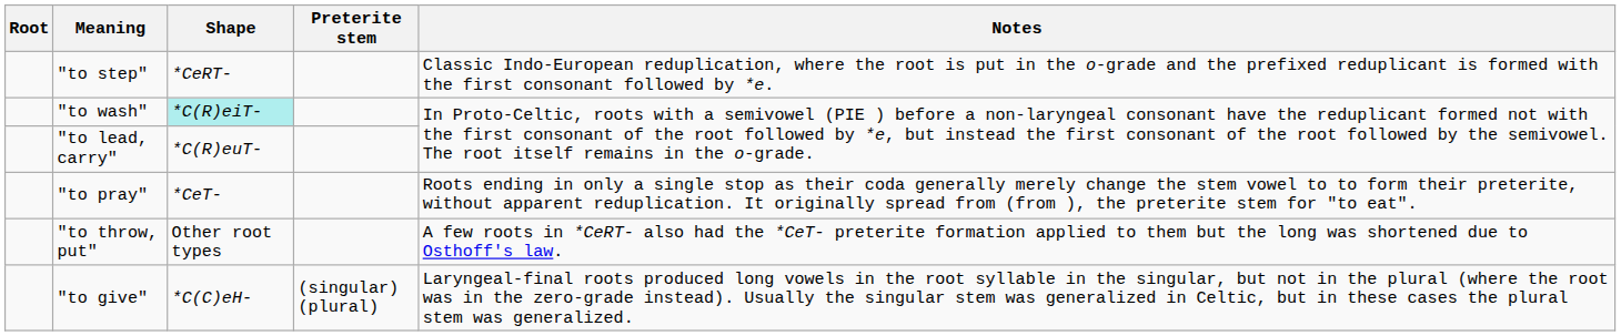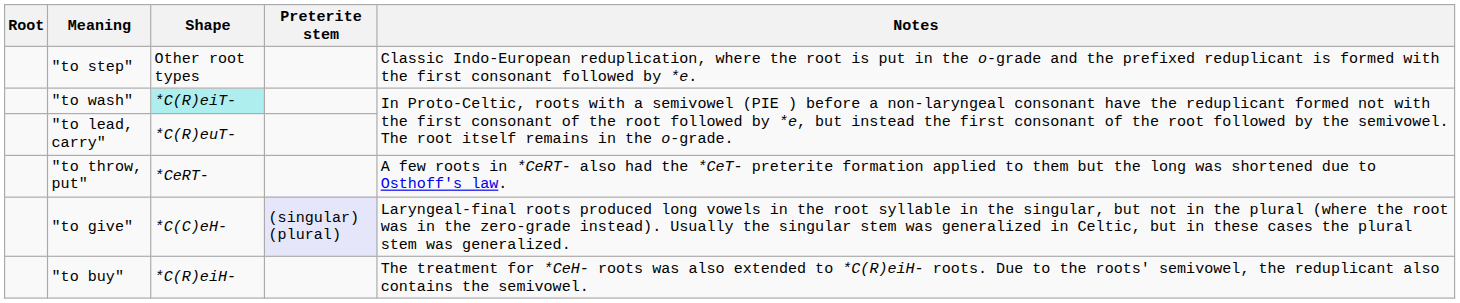"to step" | Shape: *CeRT- -> Other root types
- row: "to pray" | *CeT- | Roots ending in only a single stop as their coda generally merely change the stem vowel to to form their preterite, without apparent reduplication. It originally spread from (from ), the preterite stem for "to eat".
"to throw, put" | Shape: Other root types -> *CeRT-
"to give" | Preterite stem: no background -> lavender background
+ row: "to buy" | *C(R)eiH- | The treatment for *CeH- roots was also extended to *C(R)eiH- roots. Due to the roots' semivowel, the reduplicant also contains the semivowel.
